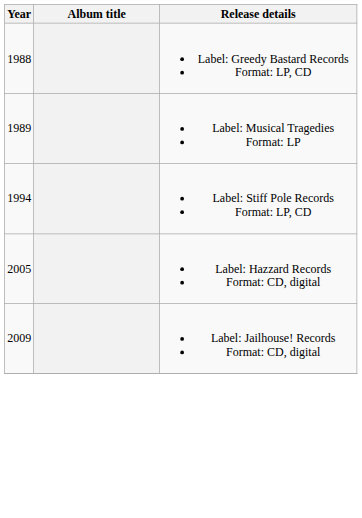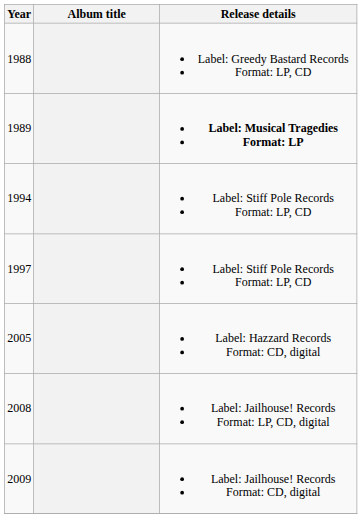1989 | Release details: normal -> bold
+ row: 1997 | Label: Stiff Pole Records Format: LP, CD
+ row: 2008 | Label: Jailhouse! Records Format: LP, CD, digital
